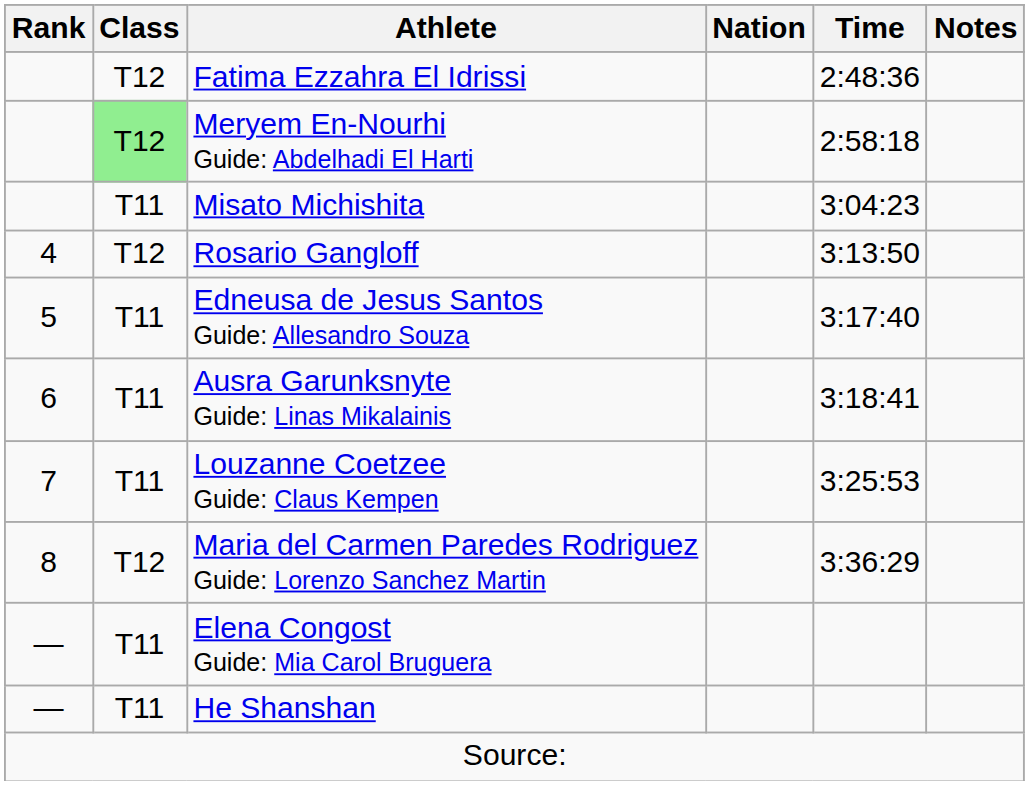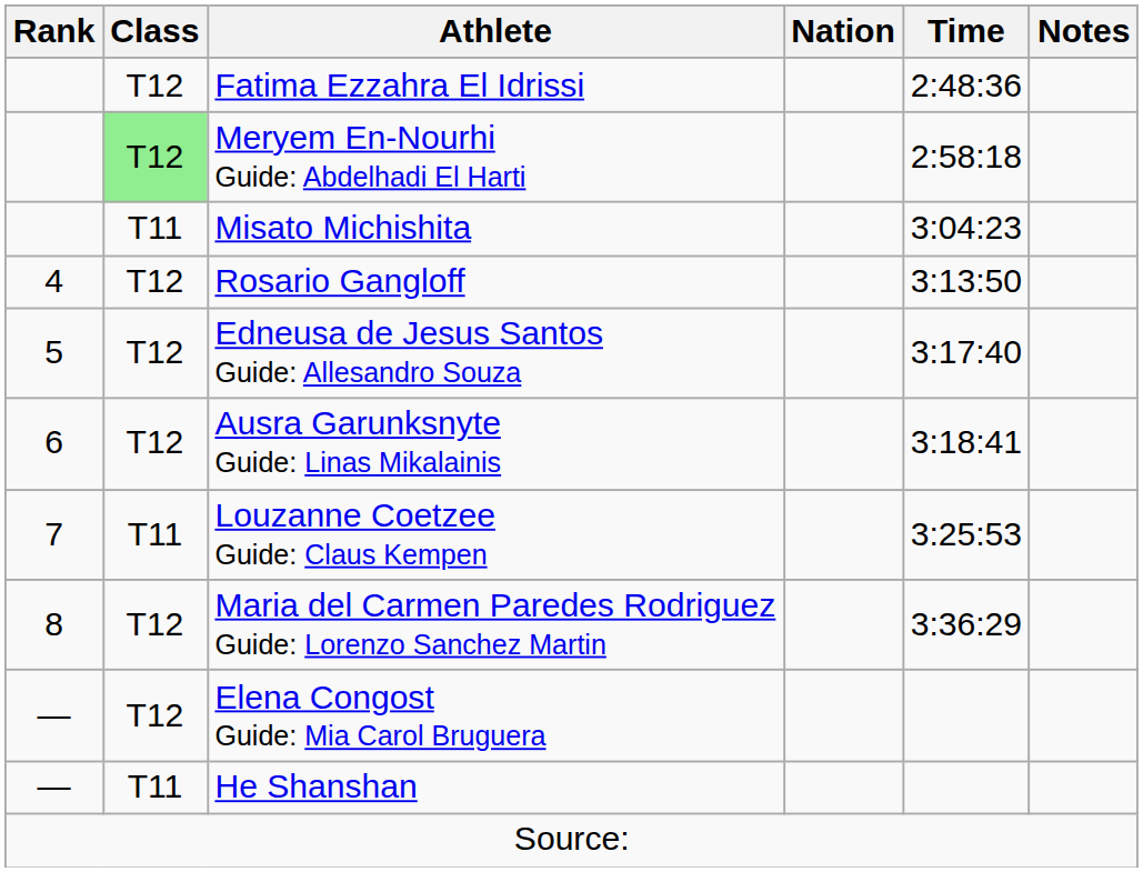Edneusa de Jesus Santos Guide: Allesandro Souza | Class: T11 -> T12
Ausra Garunksnyte Guide: Linas Mikalainis | Class: T11 -> T12
Elena Congost Guide: Mia Carol Bruguera | Class: T11 -> T12
